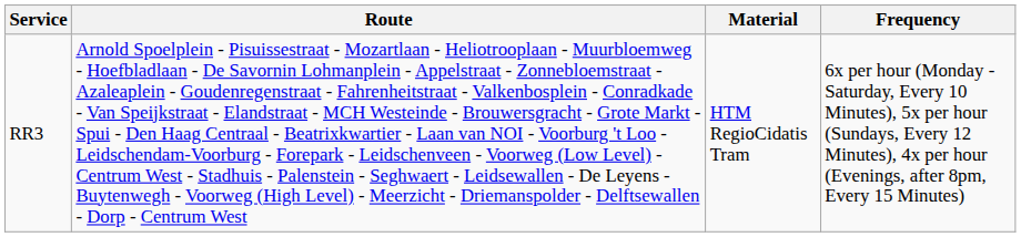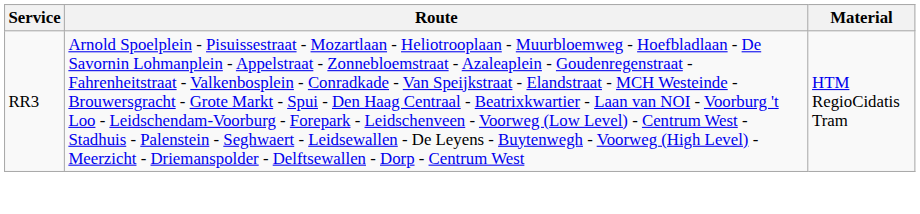- column: Frequency | 6x per hour (Monday - Saturday, Every 10 Minutes), 5x per hour (Sundays, Every 12 Minutes), 4x per hour (Evenings, after 8pm, Every 15 Minutes)
